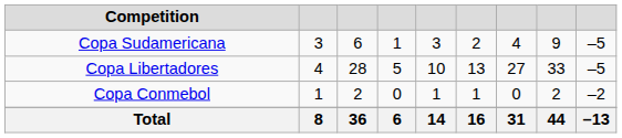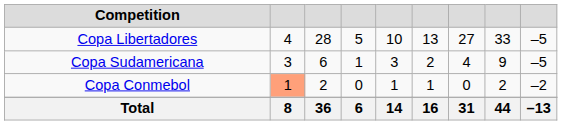rows swapped: Copa Libertadores <-> Copa Sudamericana
Copa Conmebol | column 2: no background -> lightsalmon background
